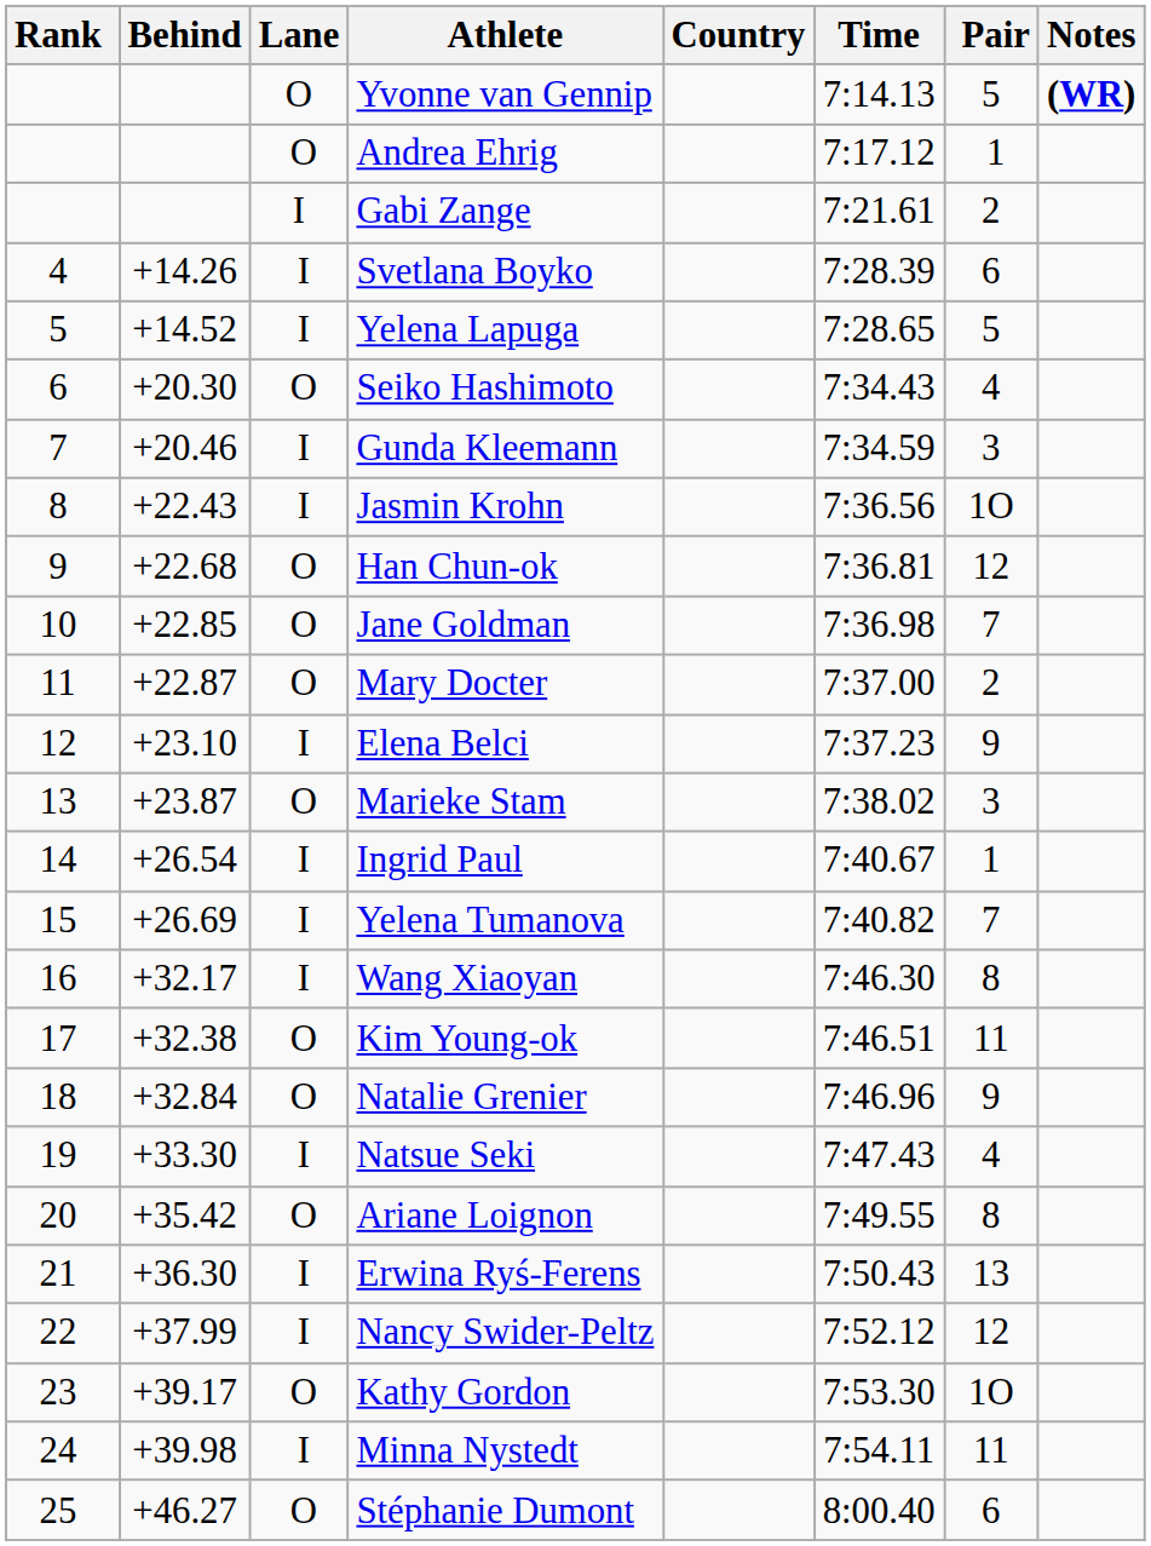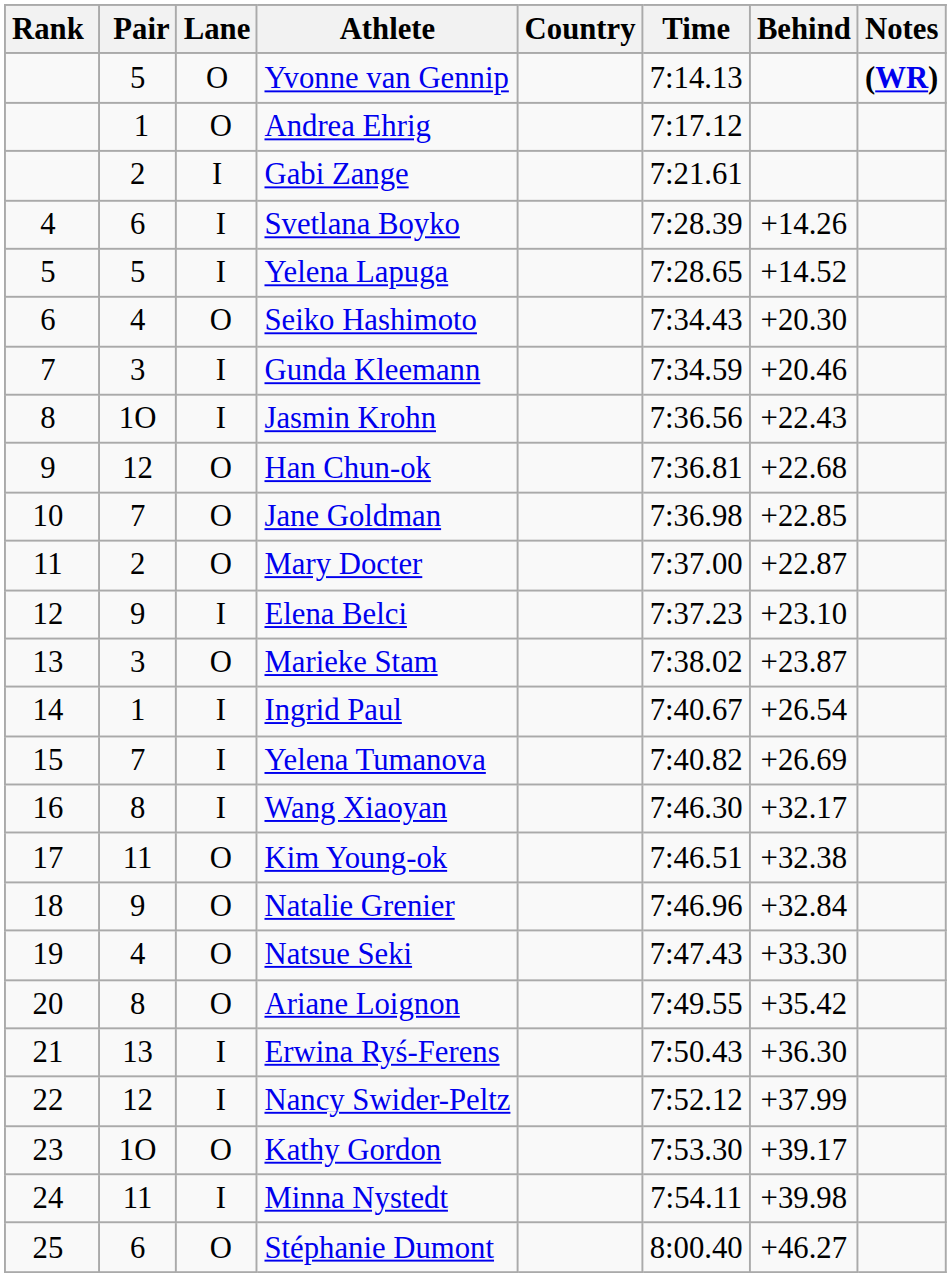columns swapped: Pair <-> Behind
Natsue Seki | Lane: I -> O
